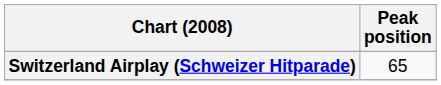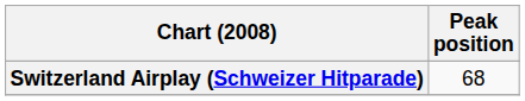Switzerland Airplay (Schweizer Hitparade) | Peak position: 65 -> 68
